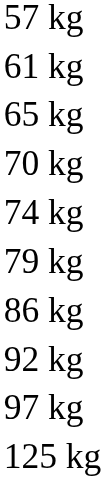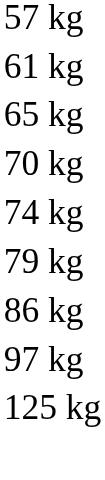- row: 92 kg
